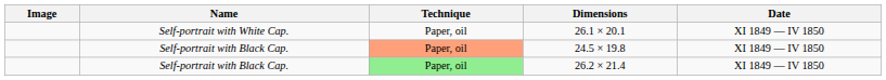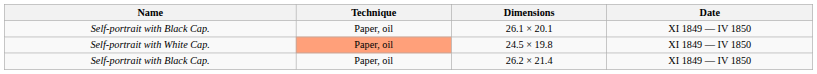- column: Image
26.1 × 20.1 | Name: Self-portrait with White Cap. -> Self-portrait with Black Cap.
24.5 × 19.8 | Name: Self-portrait with Black Cap. -> Self-portrait with White Cap.
26.2 × 21.4 | Technique: lightgreen background -> no background
